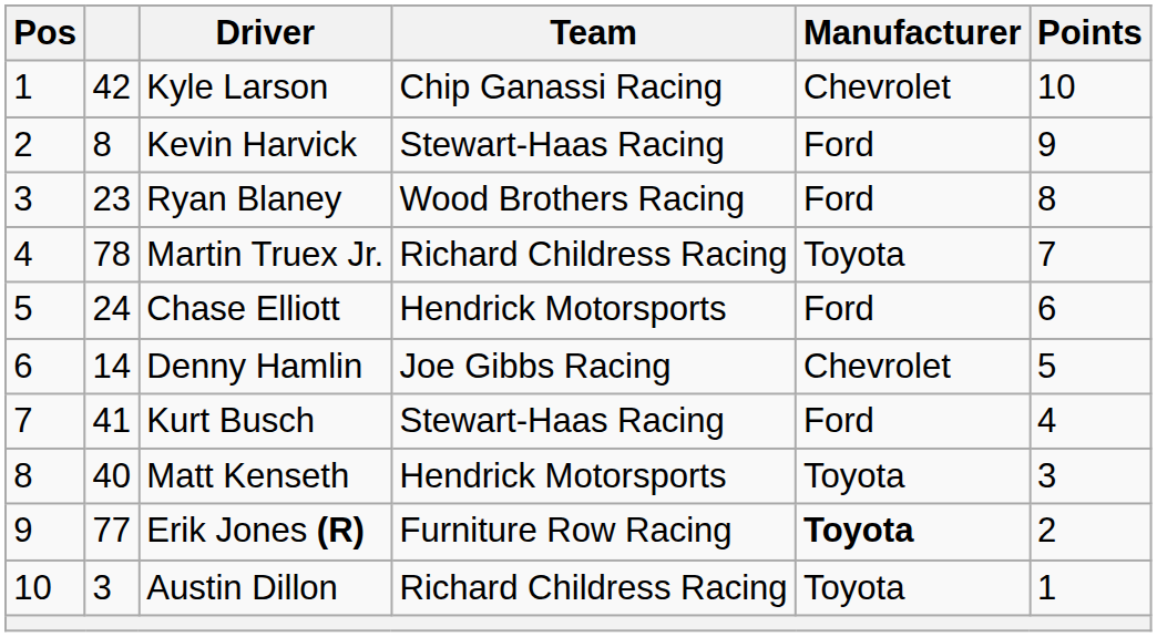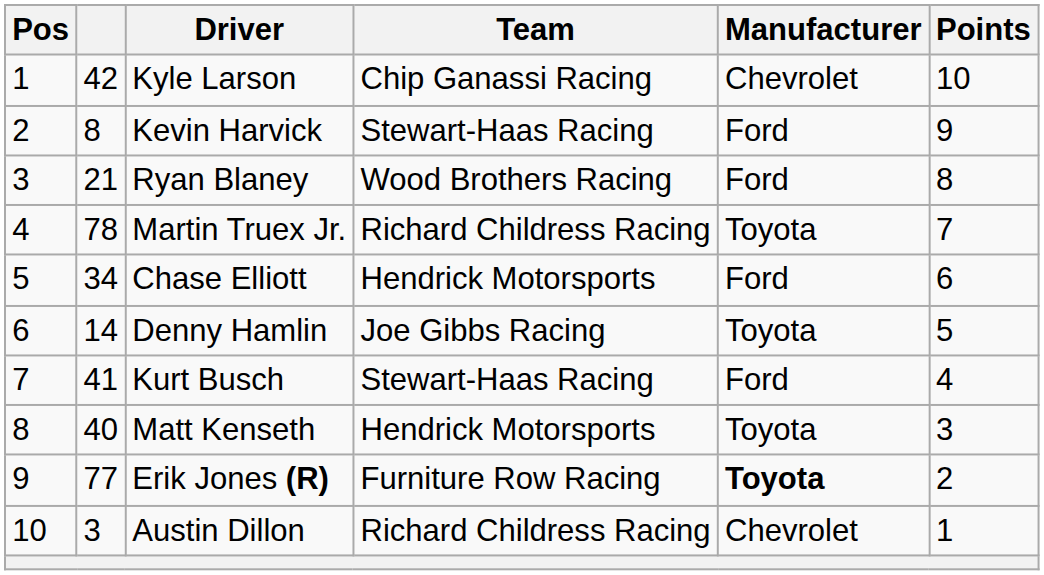Ryan Blaney | column 2: 23 -> 21
Chase Elliott | column 2: 24 -> 34
Denny Hamlin | Manufacturer: Chevrolet -> Toyota
Austin Dillon | Manufacturer: Toyota -> Chevrolet
